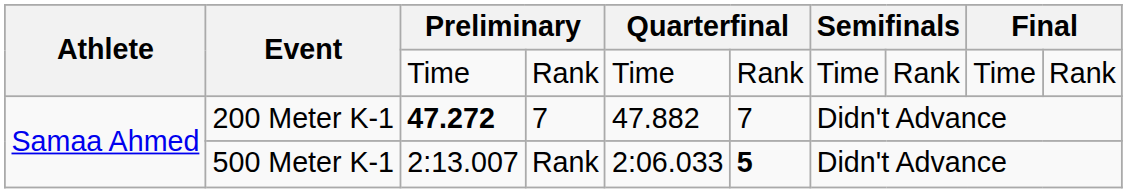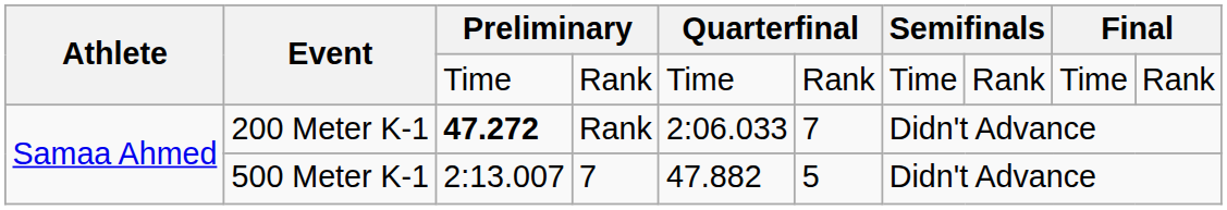200 Meter K-1 | column 4: 7 -> Rank
200 Meter K-1 | column 5: 47.882 -> 2:06.033
500 Meter K-1 | column 4: Rank -> 7
500 Meter K-1 | column 5: 2:06.033 -> 47.882
500 Meter K-1 | column 6: bold -> normal
